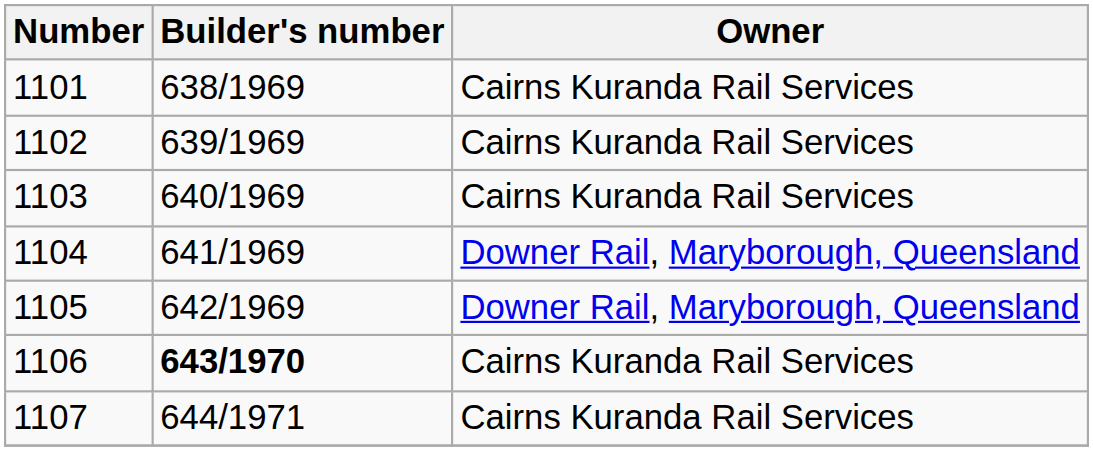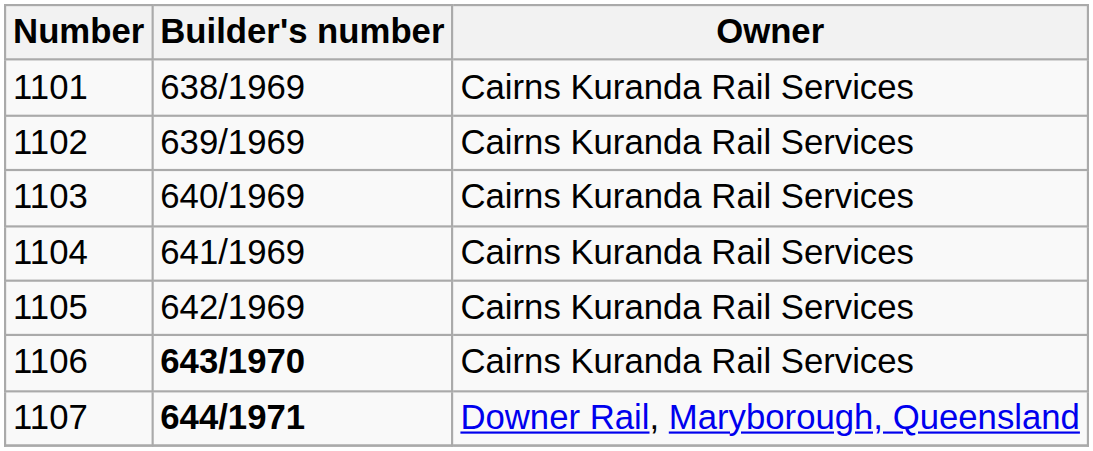1104 | Owner: Downer Rail, Maryborough, Queensland -> Cairns Kuranda Rail Services
1105 | Owner: Downer Rail, Maryborough, Queensland -> Cairns Kuranda Rail Services
1107 | Builder's number: normal -> bold
1107 | Owner: Cairns Kuranda Rail Services -> Downer Rail, Maryborough, Queensland
